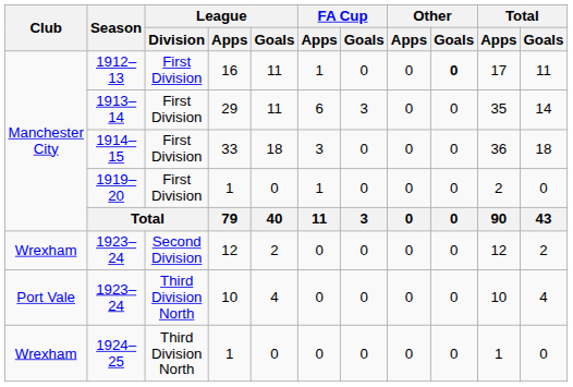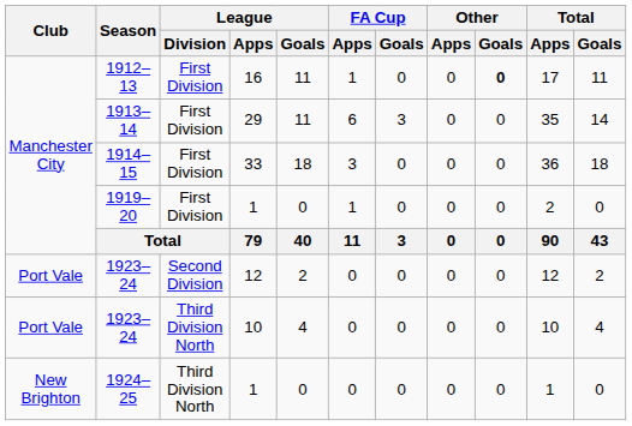1923–24 / 12 | Club: Wrexham -> Port Vale
1924–25 | Club: Wrexham -> New Brighton
